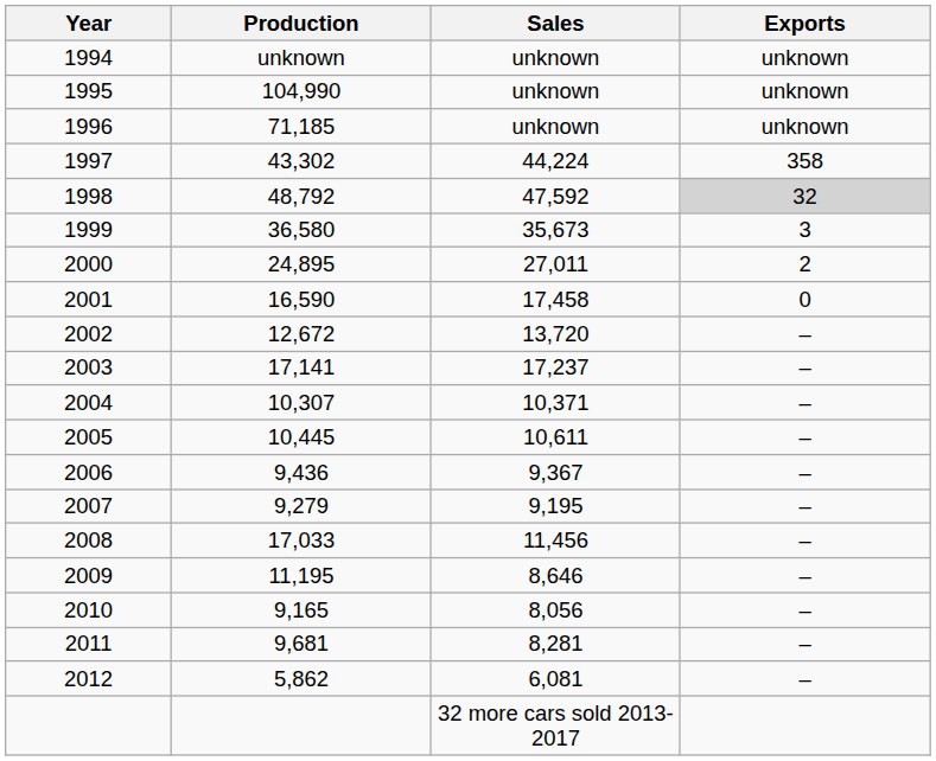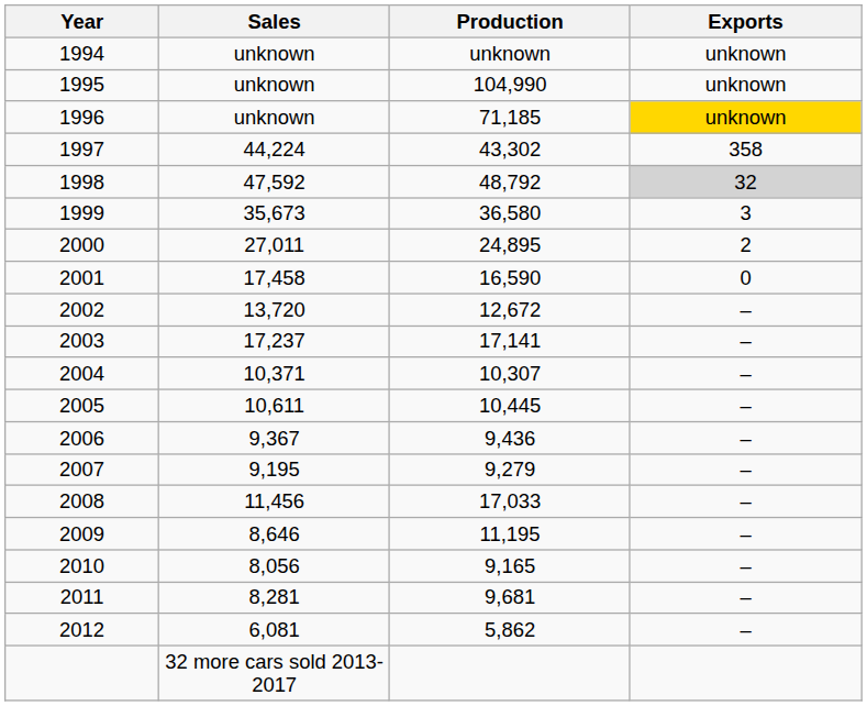columns swapped: Production <-> Sales
1996 | Exports: no background -> gold background
